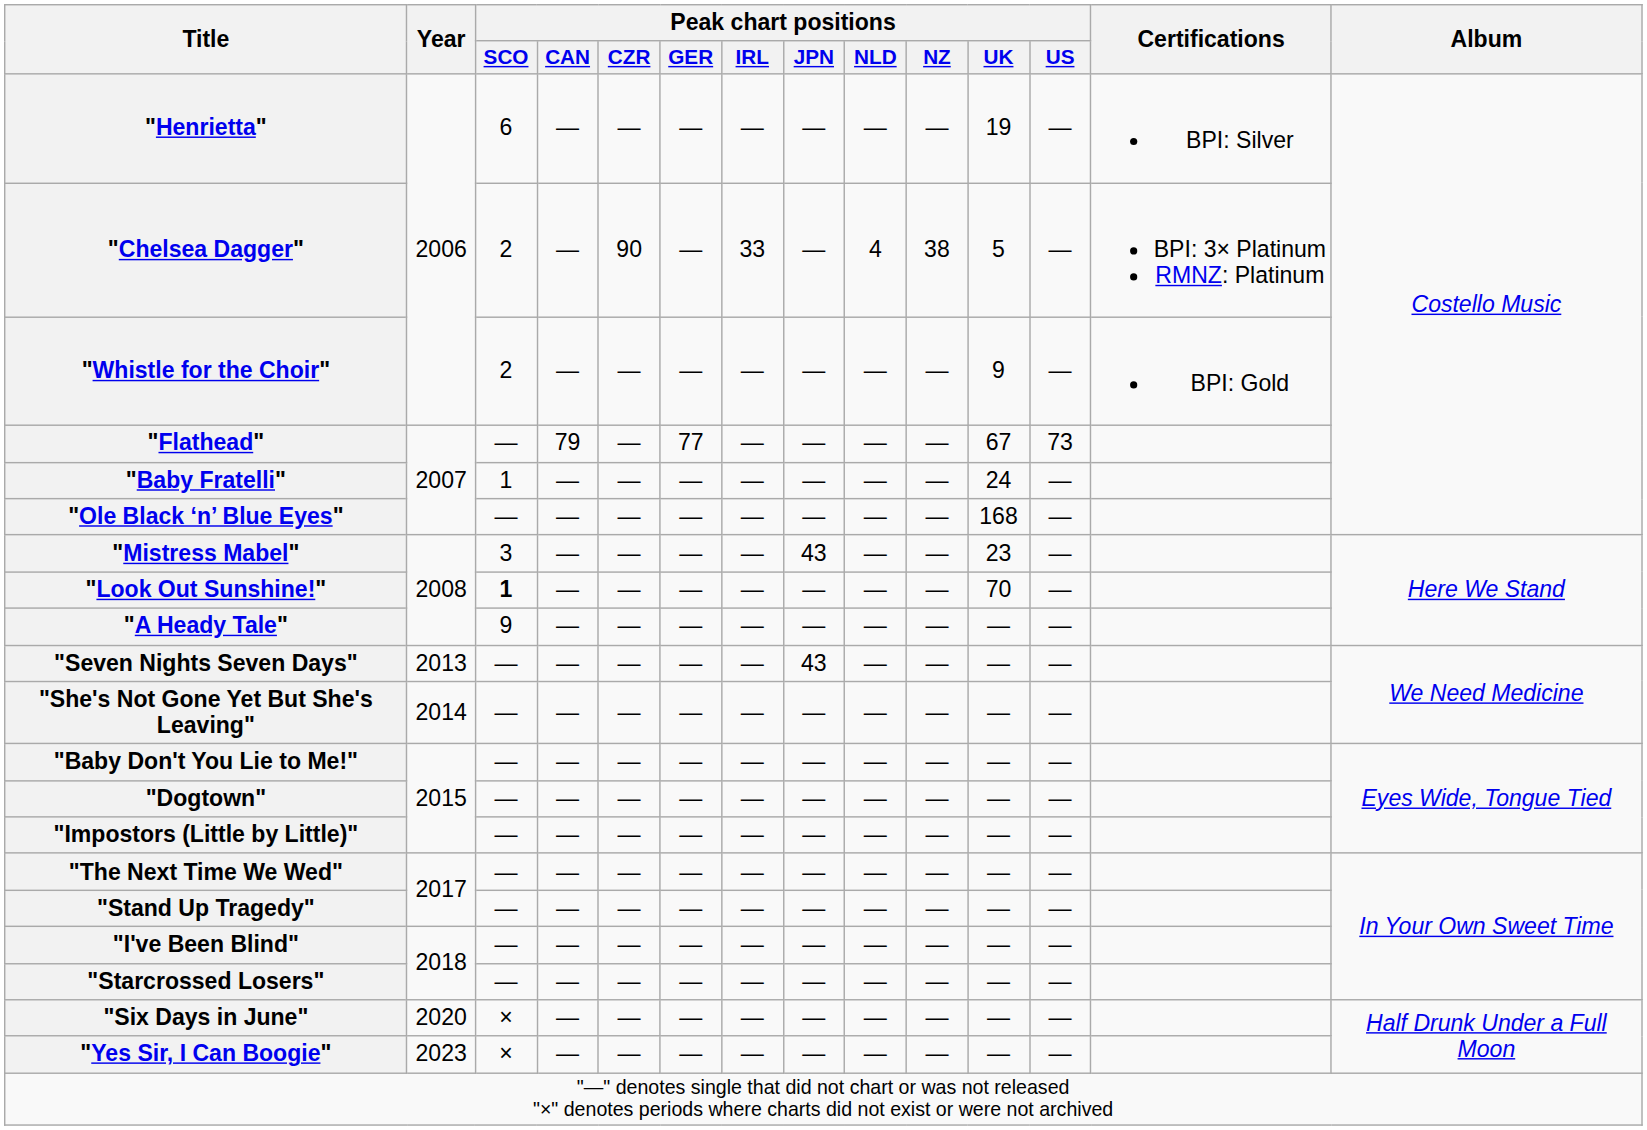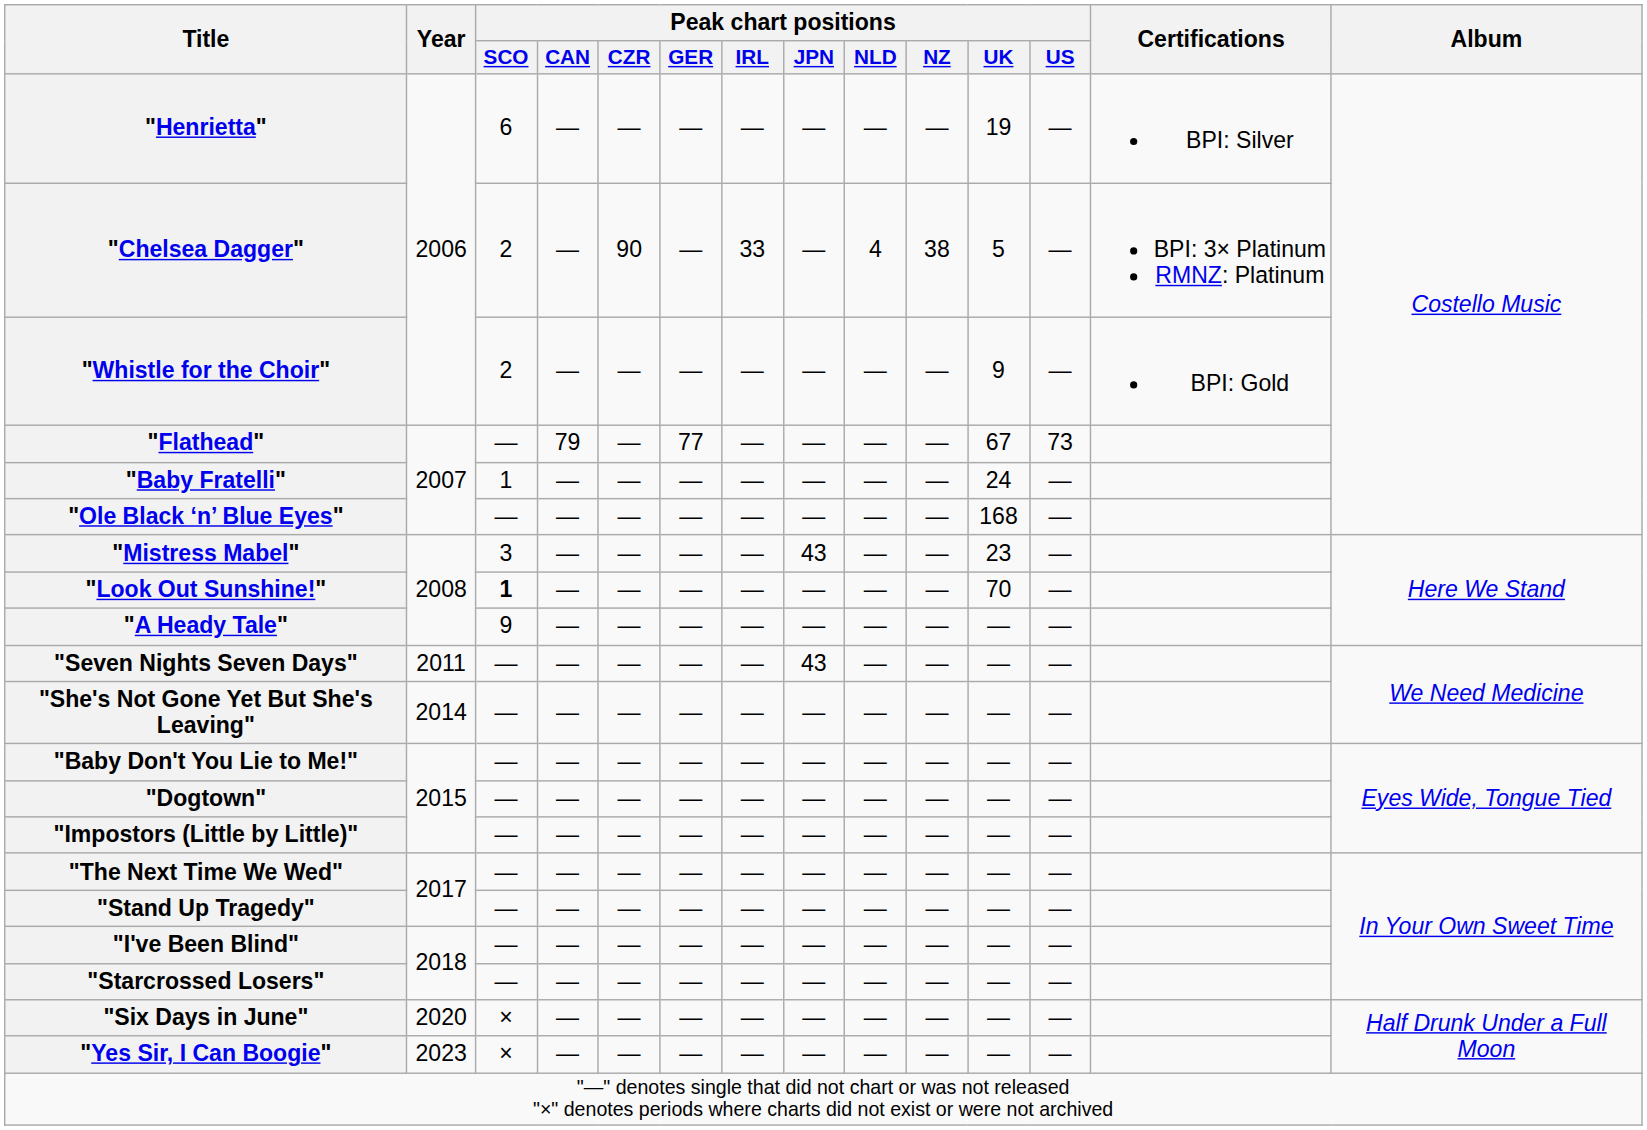"Seven Nights Seven Days" | Year: 2013 -> 2011
